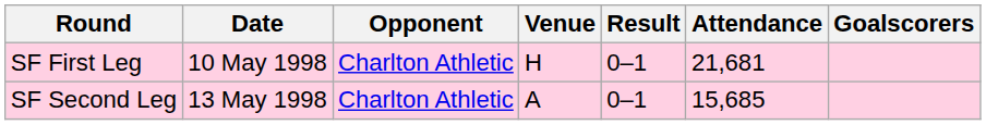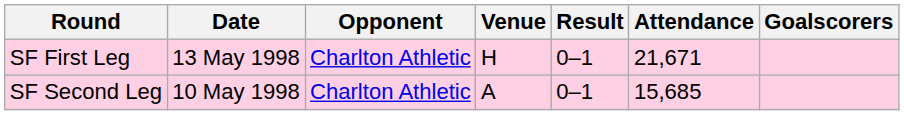SF First Leg | Date: 10 May 1998 -> 13 May 1998
SF First Leg | Attendance: 21,681 -> 21,671
SF Second Leg | Date: 13 May 1998 -> 10 May 1998
